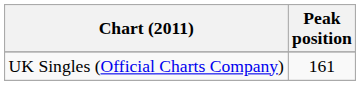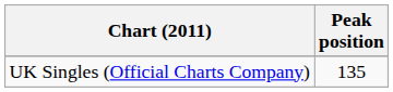UK Singles (Official Charts Company) | Peak position: 161 -> 135
